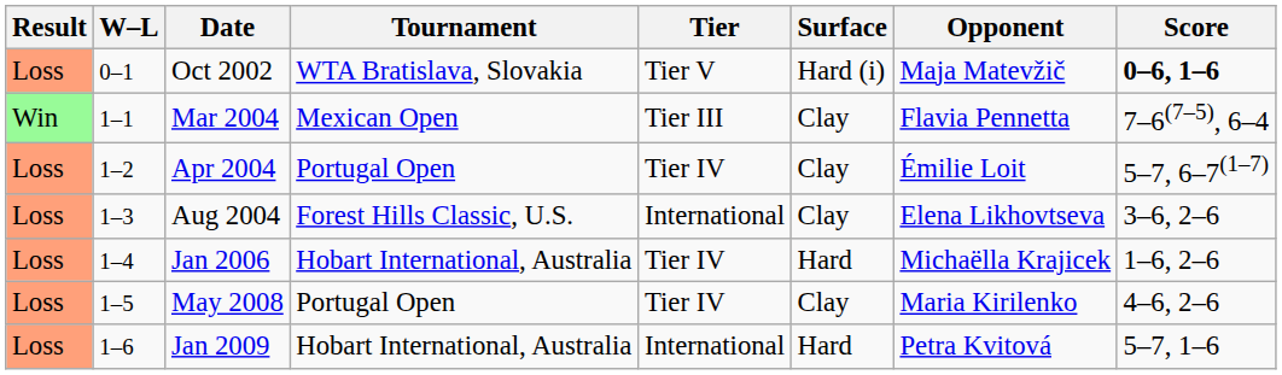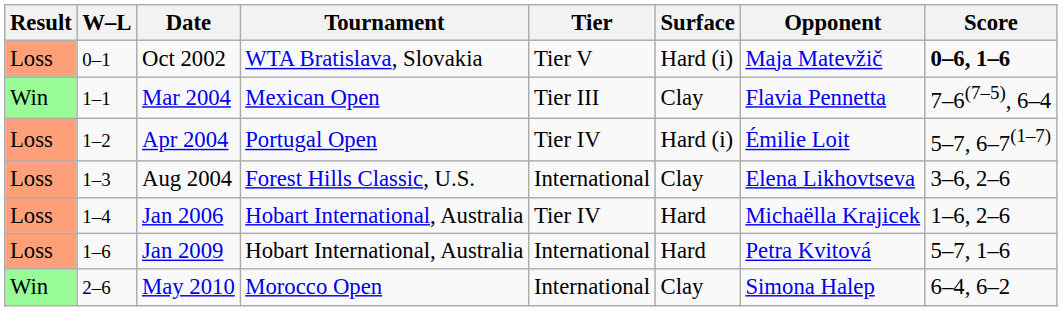Apr 2004 | Surface: Clay -> Hard (i)
- row: Loss | 1–5 | May 2008 | Portugal Open | Tier IV | Clay | Maria Kirilenko | 4–6, 2–6
+ row: Win | 2–6 | May 2010 | Morocco Open | International | Clay | Simona Halep | 6–4, 6–2
